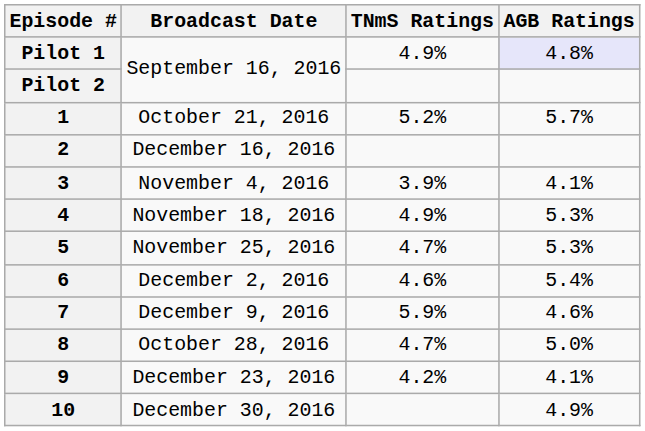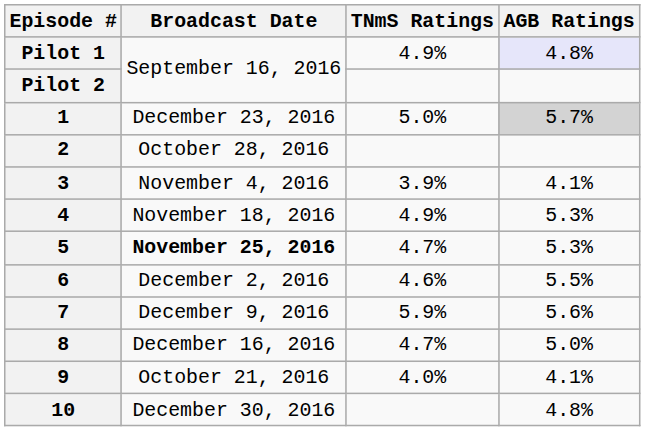1 | Broadcast Date: October 21, 2016 -> December 23, 2016
1 | TNmS Ratings: 5.2% -> 5.0%
1 | AGB Ratings: no background -> lightgrey background
2 | Broadcast Date: December 16, 2016 -> October 28, 2016
5 | Broadcast Date: normal -> bold
6 | AGB Ratings: 5.4% -> 5.5%
7 | AGB Ratings: 4.6% -> 5.6%
8 | Broadcast Date: October 28, 2016 -> December 16, 2016
9 | Broadcast Date: December 23, 2016 -> October 21, 2016
9 | TNmS Ratings: 4.2% -> 4.0%
10 | AGB Ratings: 4.9% -> 4.8%
